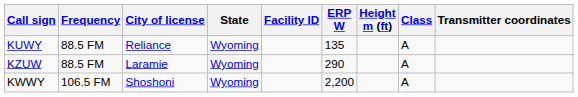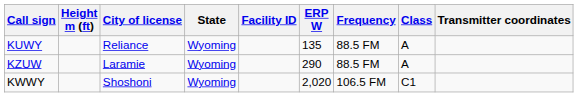columns swapped: Frequency <-> Height m (ft)
KWWY | ERP W: 2,200 -> 2,020
KWWY | Class: A -> C1
